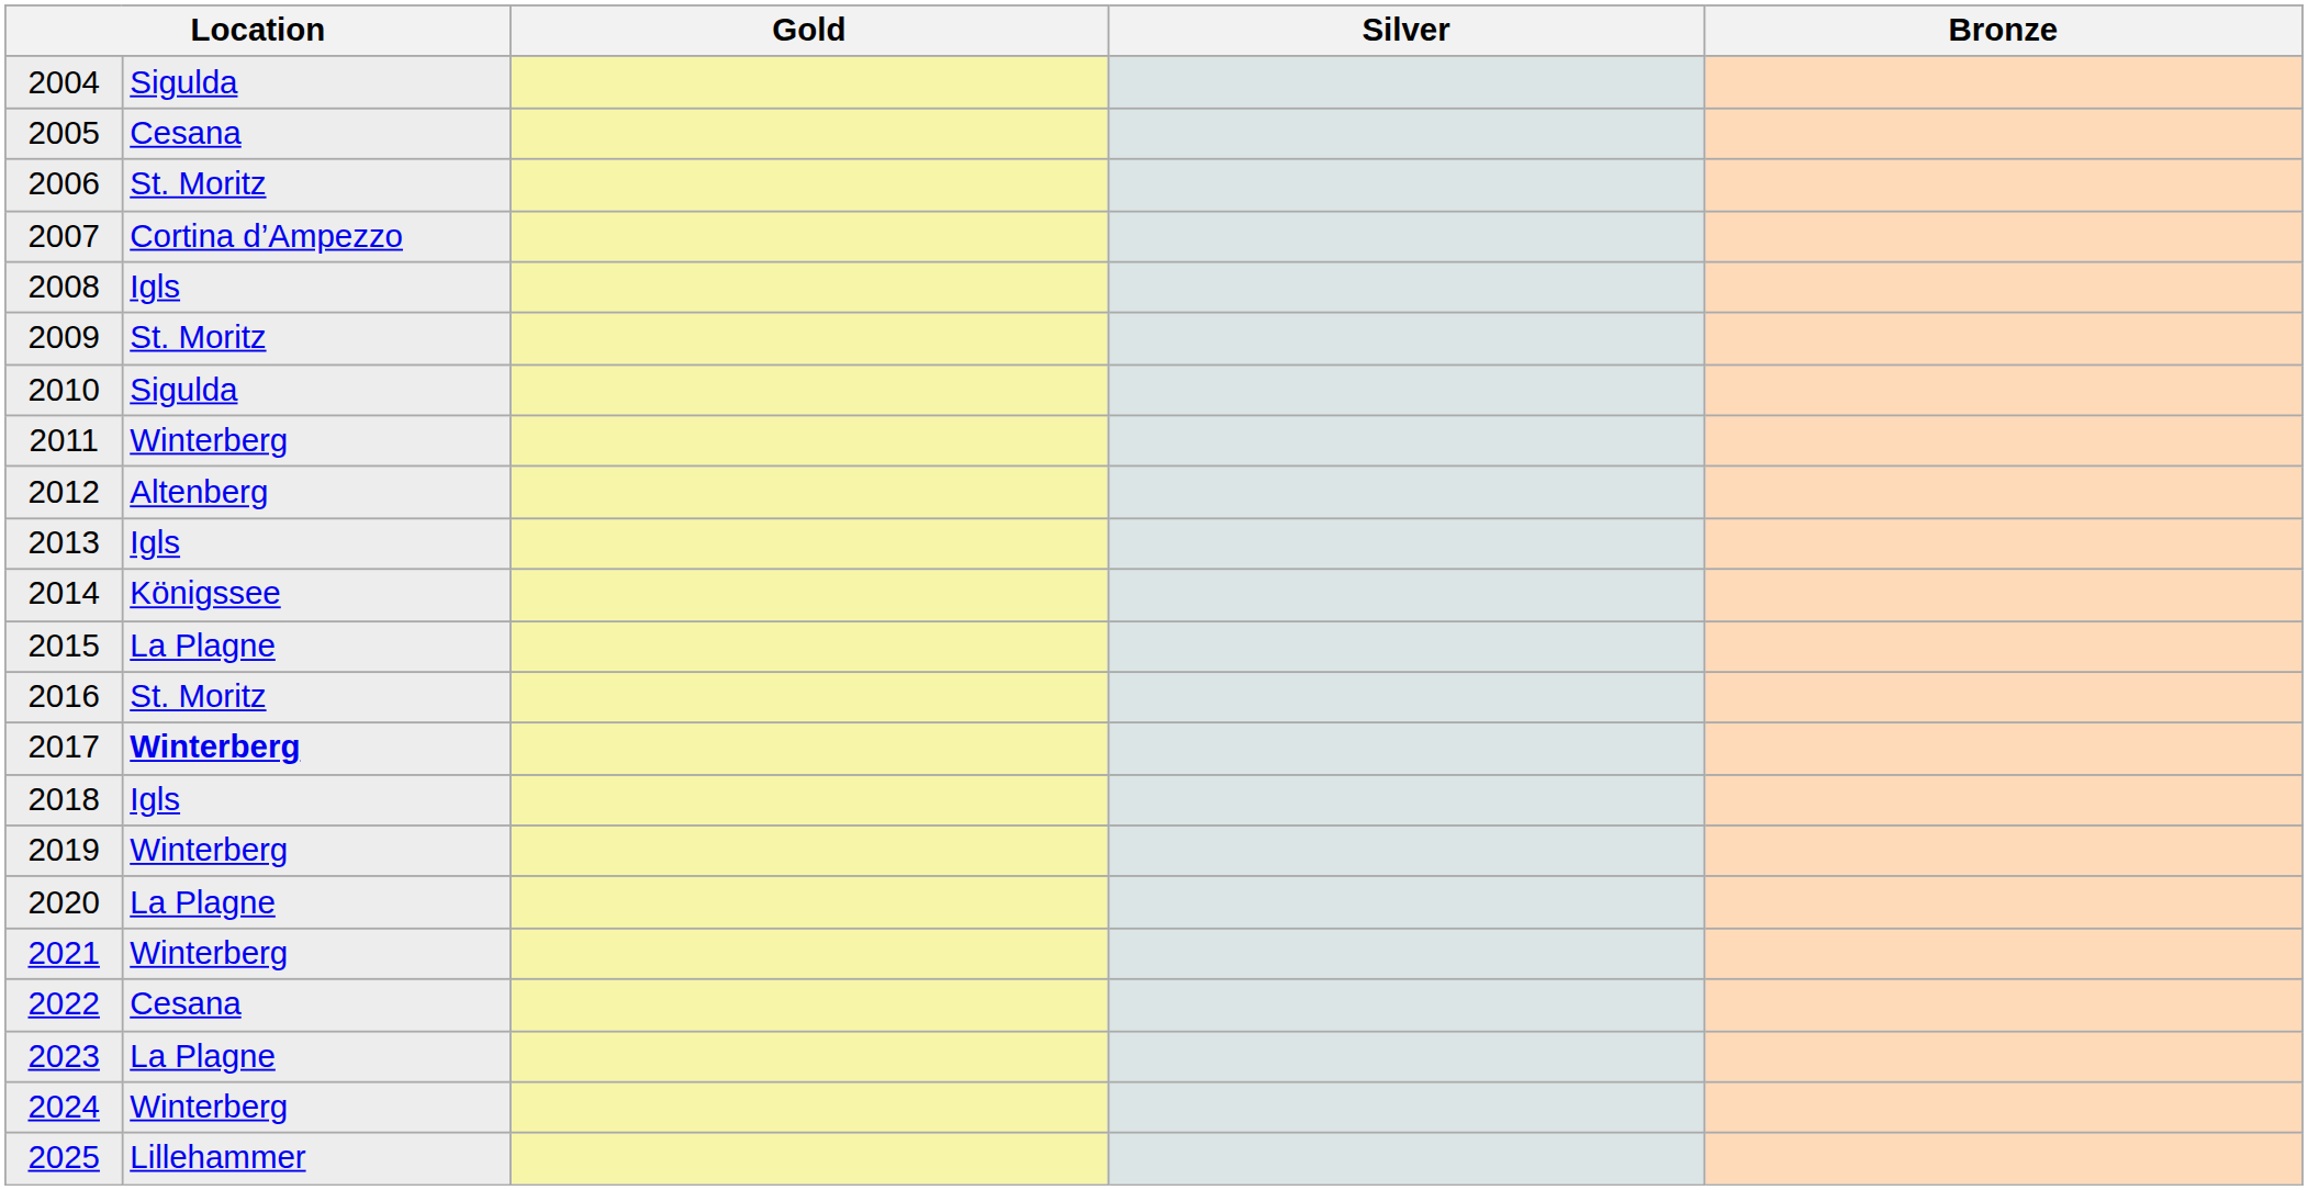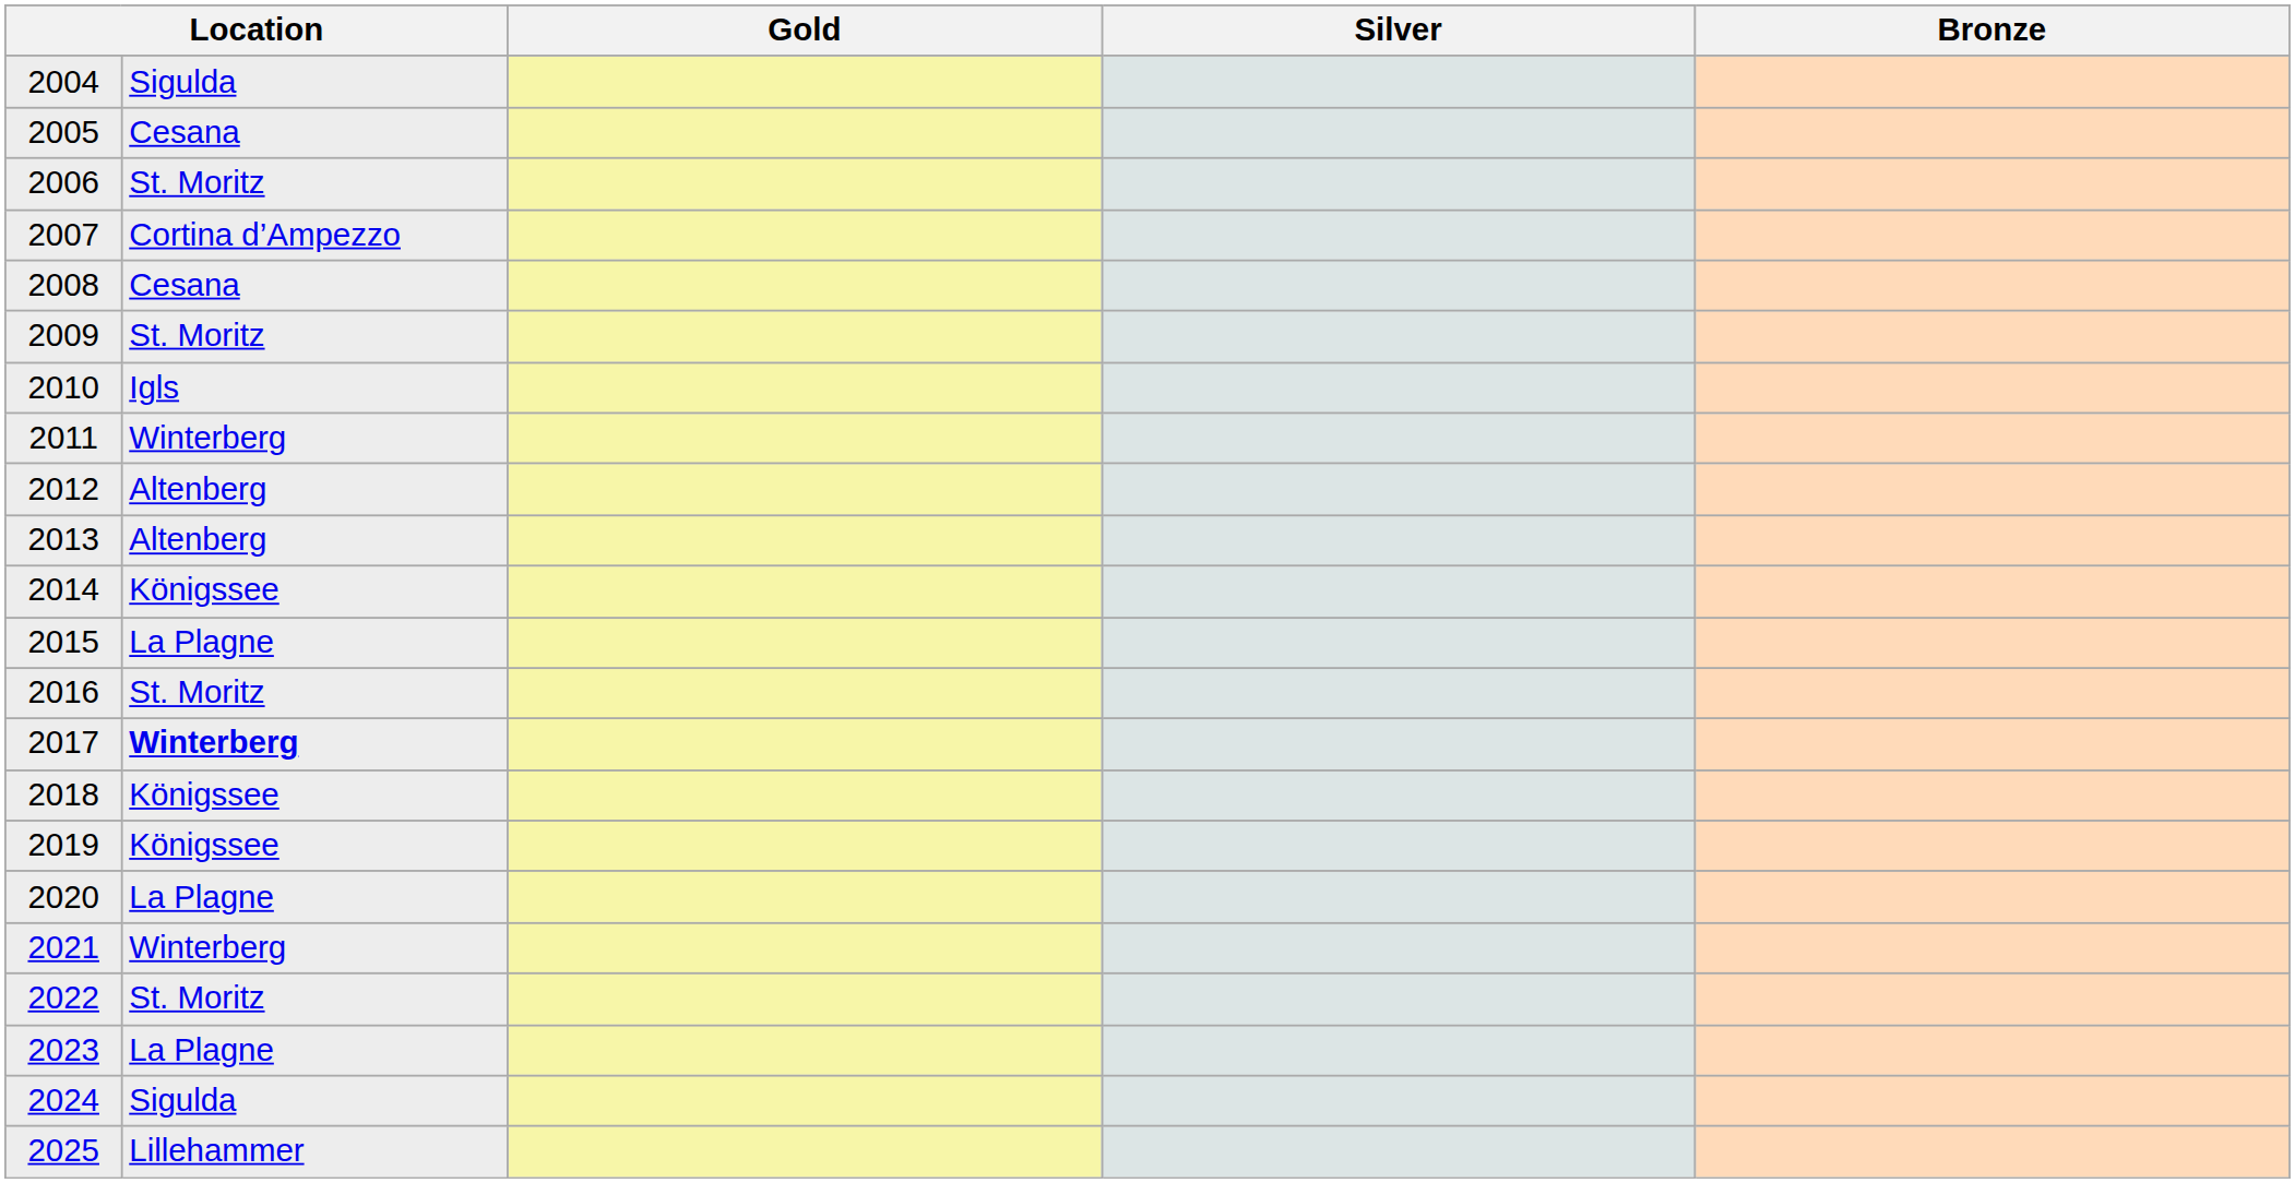2008 | column 2: Igls -> Cesana
2010 | column 2: Sigulda -> Igls
2013 | column 2: Igls -> Altenberg
2018 | column 2: Igls -> Königssee
2019 | column 2: Winterberg -> Königssee
2022 | column 2: Cesana -> St. Moritz
2024 | column 2: Winterberg -> Sigulda
